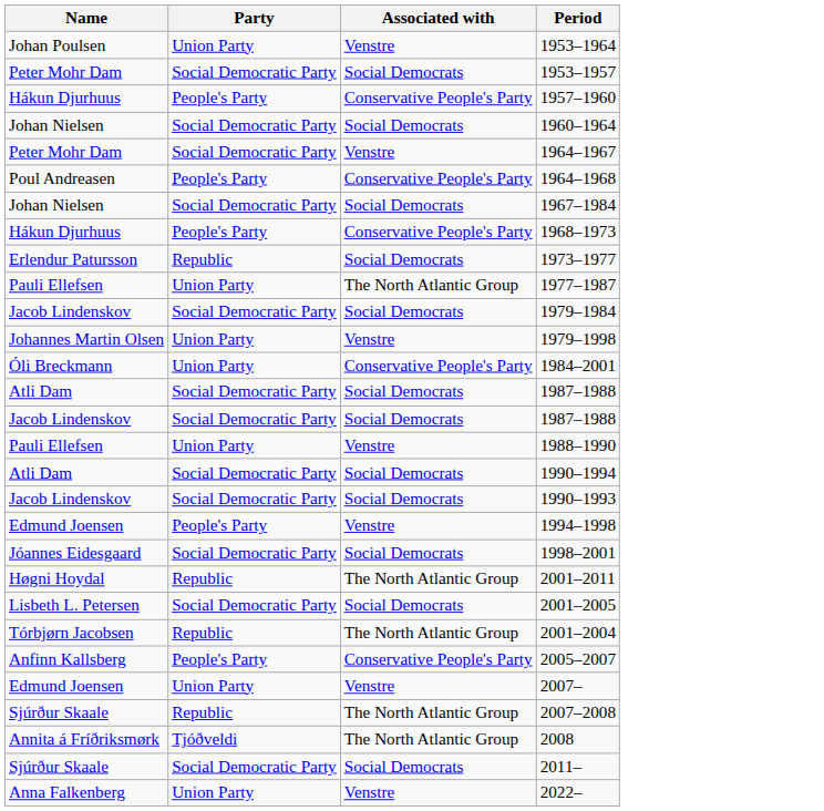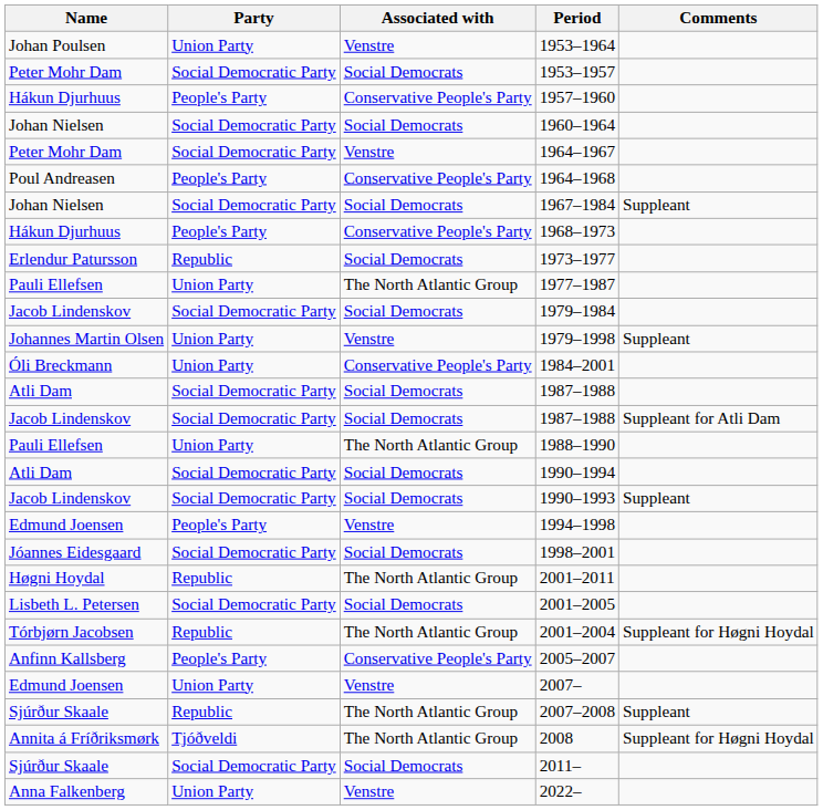+ column: Comments | Suppleant | Suppleant | Suppleant for Atli Dam | Suppleant | Suppleant for Høgni Hoydal | Suppleant | Suppleant for Høgni Hoydal
1988–1990 | Associated with: Venstre -> The North Atlantic Group
